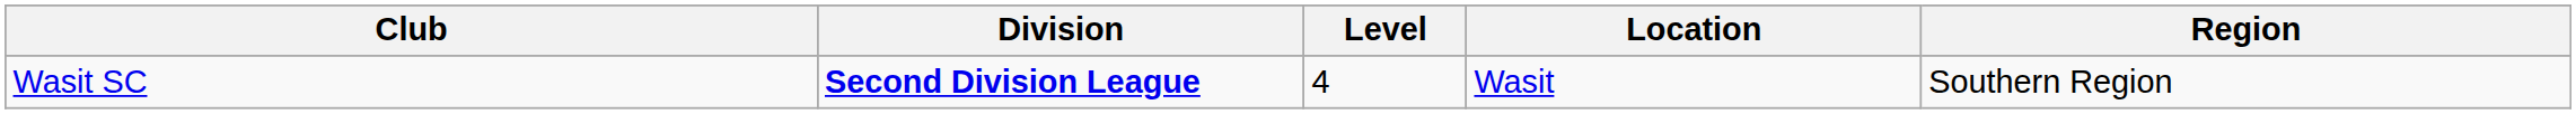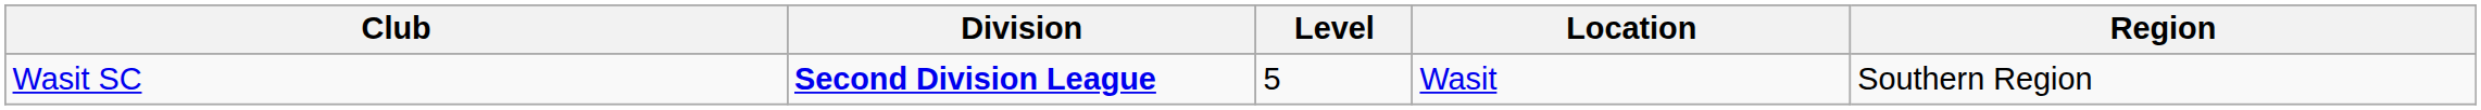Wasit SC | Level: 4 -> 5
